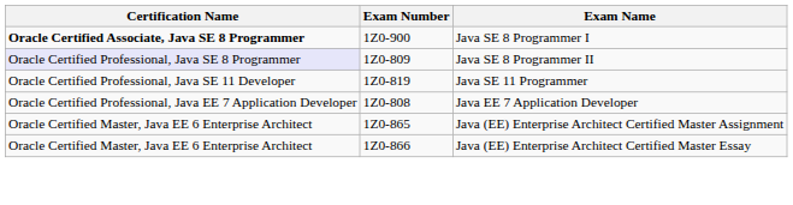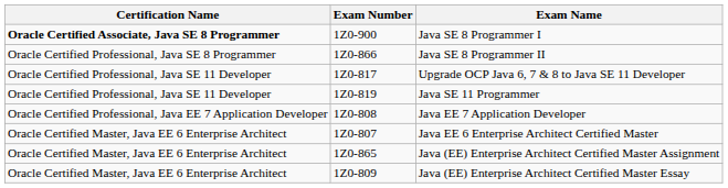Java SE 8 Programmer II | Certification Name: lavender background -> no background
Java SE 8 Programmer II | Exam Number: 1Z0-809 -> 1Z0-866
+ row: Oracle Certified Professional, Java SE 11 Developer | 1Z0-817 | Upgrade OCP Java 6, 7 & 8 to Java SE 11 Developer
+ row: Oracle Certified Master, Java EE 6 Enterprise Architect | 1Z0-807 | Java EE 6 Enterprise Architect Certified Master
Java (EE) Enterprise Architect Certified Master Essay | Exam Number: 1Z0-866 -> 1Z0-809
